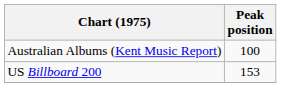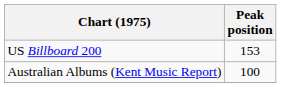rows swapped: Australian Albums (Kent Music Report) <-> US Billboard 200
